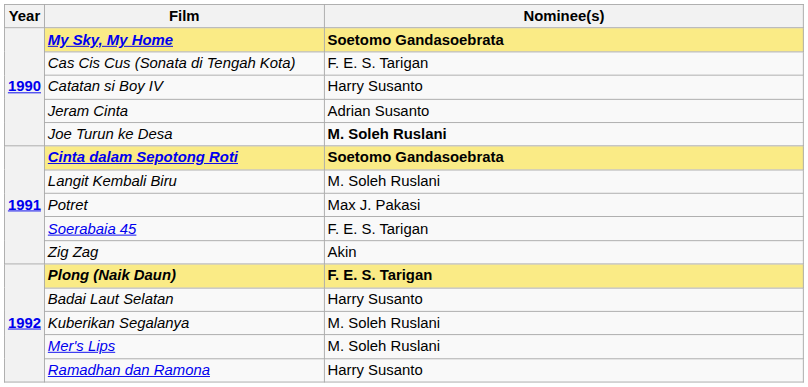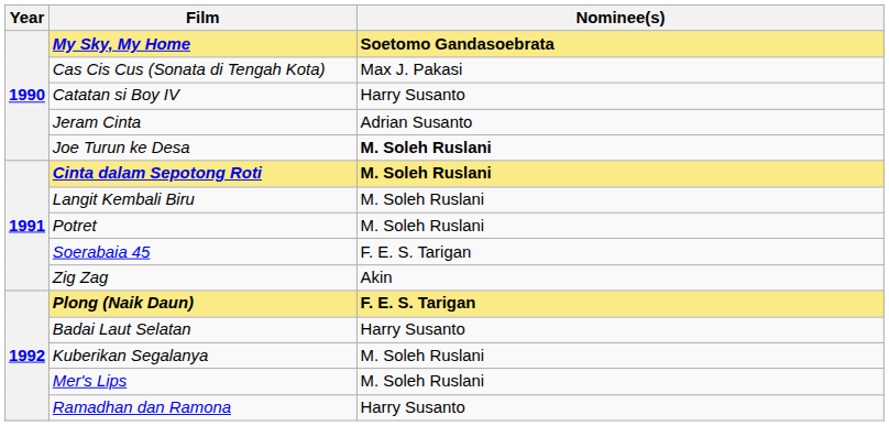Cas Cis Cus (Sonata di Tengah Kota) | Nominee(s): F. E. S. Tarigan -> Max J. Pakasi
Cinta dalam Sepotong Roti | Nominee(s): Soetomo Gandasoebrata -> M. Soleh Ruslani
Potret | Nominee(s): Max J. Pakasi -> M. Soleh Ruslani
